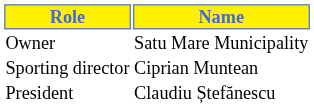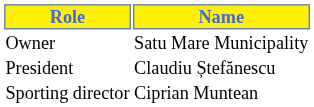rows swapped: President <-> Sporting director
